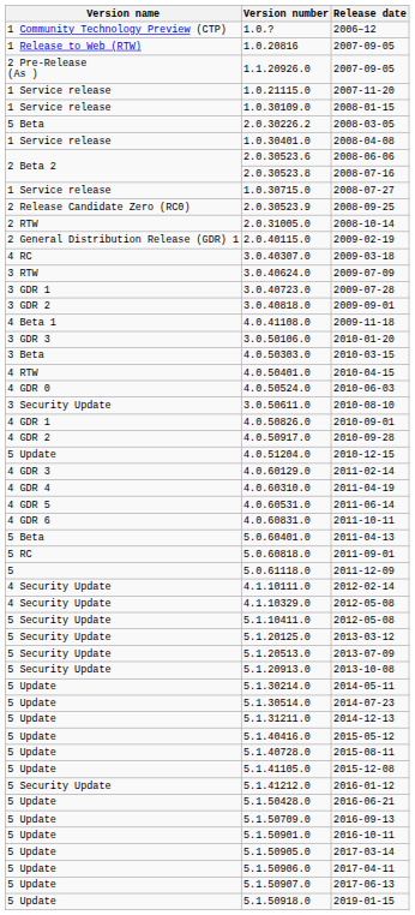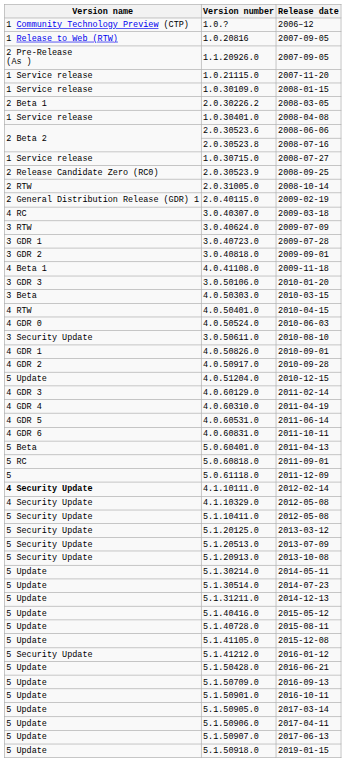2.0.30226.2 | Version name: 5 Beta -> 2 Beta 1
4.1.10111.0 | Version name: normal -> bold
